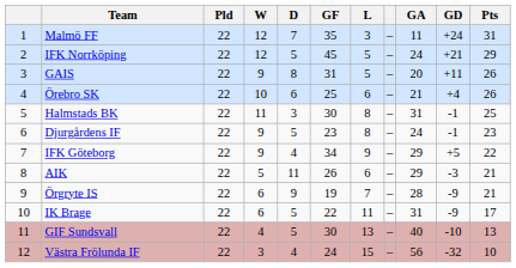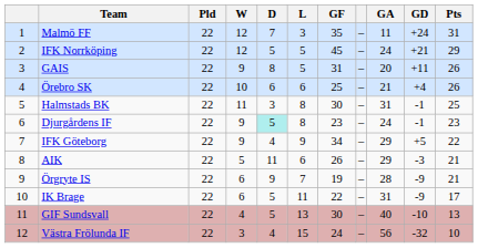columns swapped: L <-> GF
Djurgårdens IF | D: no background -> paleturquoise background
